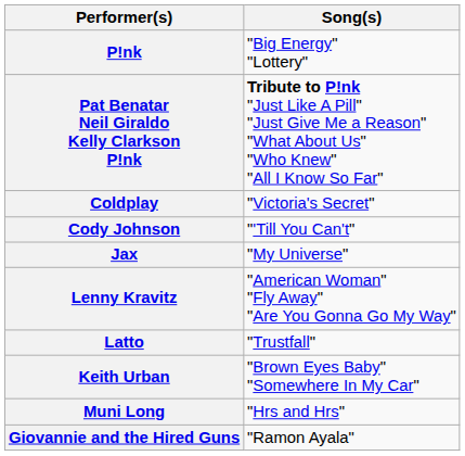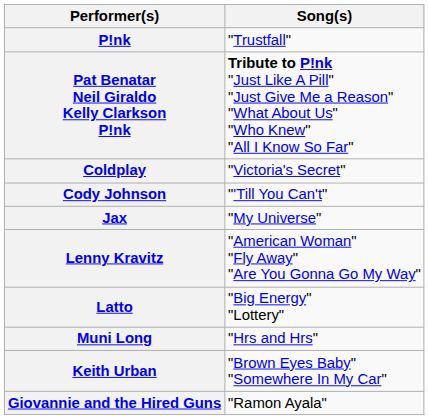P!nk | Song(s): "Big Energy" "Lottery" -> "Trustfall"
Latto | Song(s): "Trustfall" -> "Big Energy" "Lottery"
rows swapped: Muni Long <-> Keith Urban
